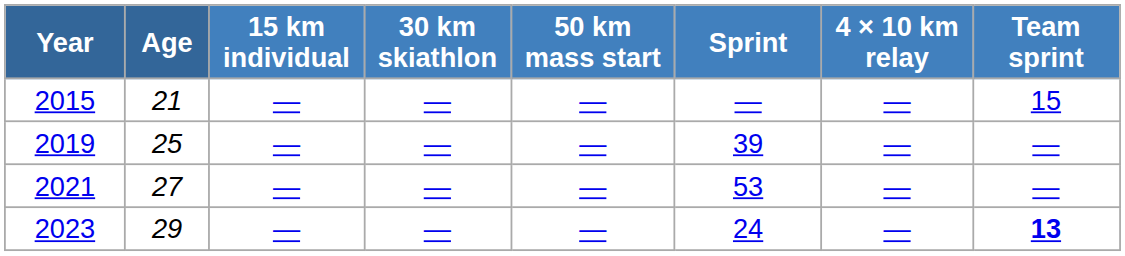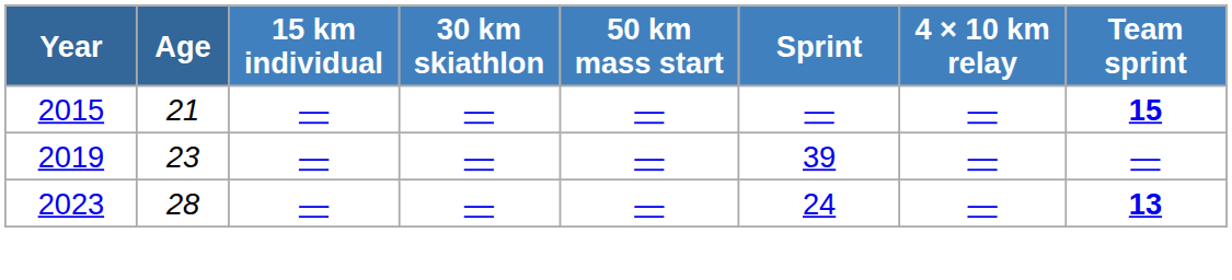2015 | Team sprint: normal -> bold
2019 | Age: 25 -> 23
- row: 2021 | 27 | — | — | — | 53 | — | —
2023 | Age: 29 -> 28
